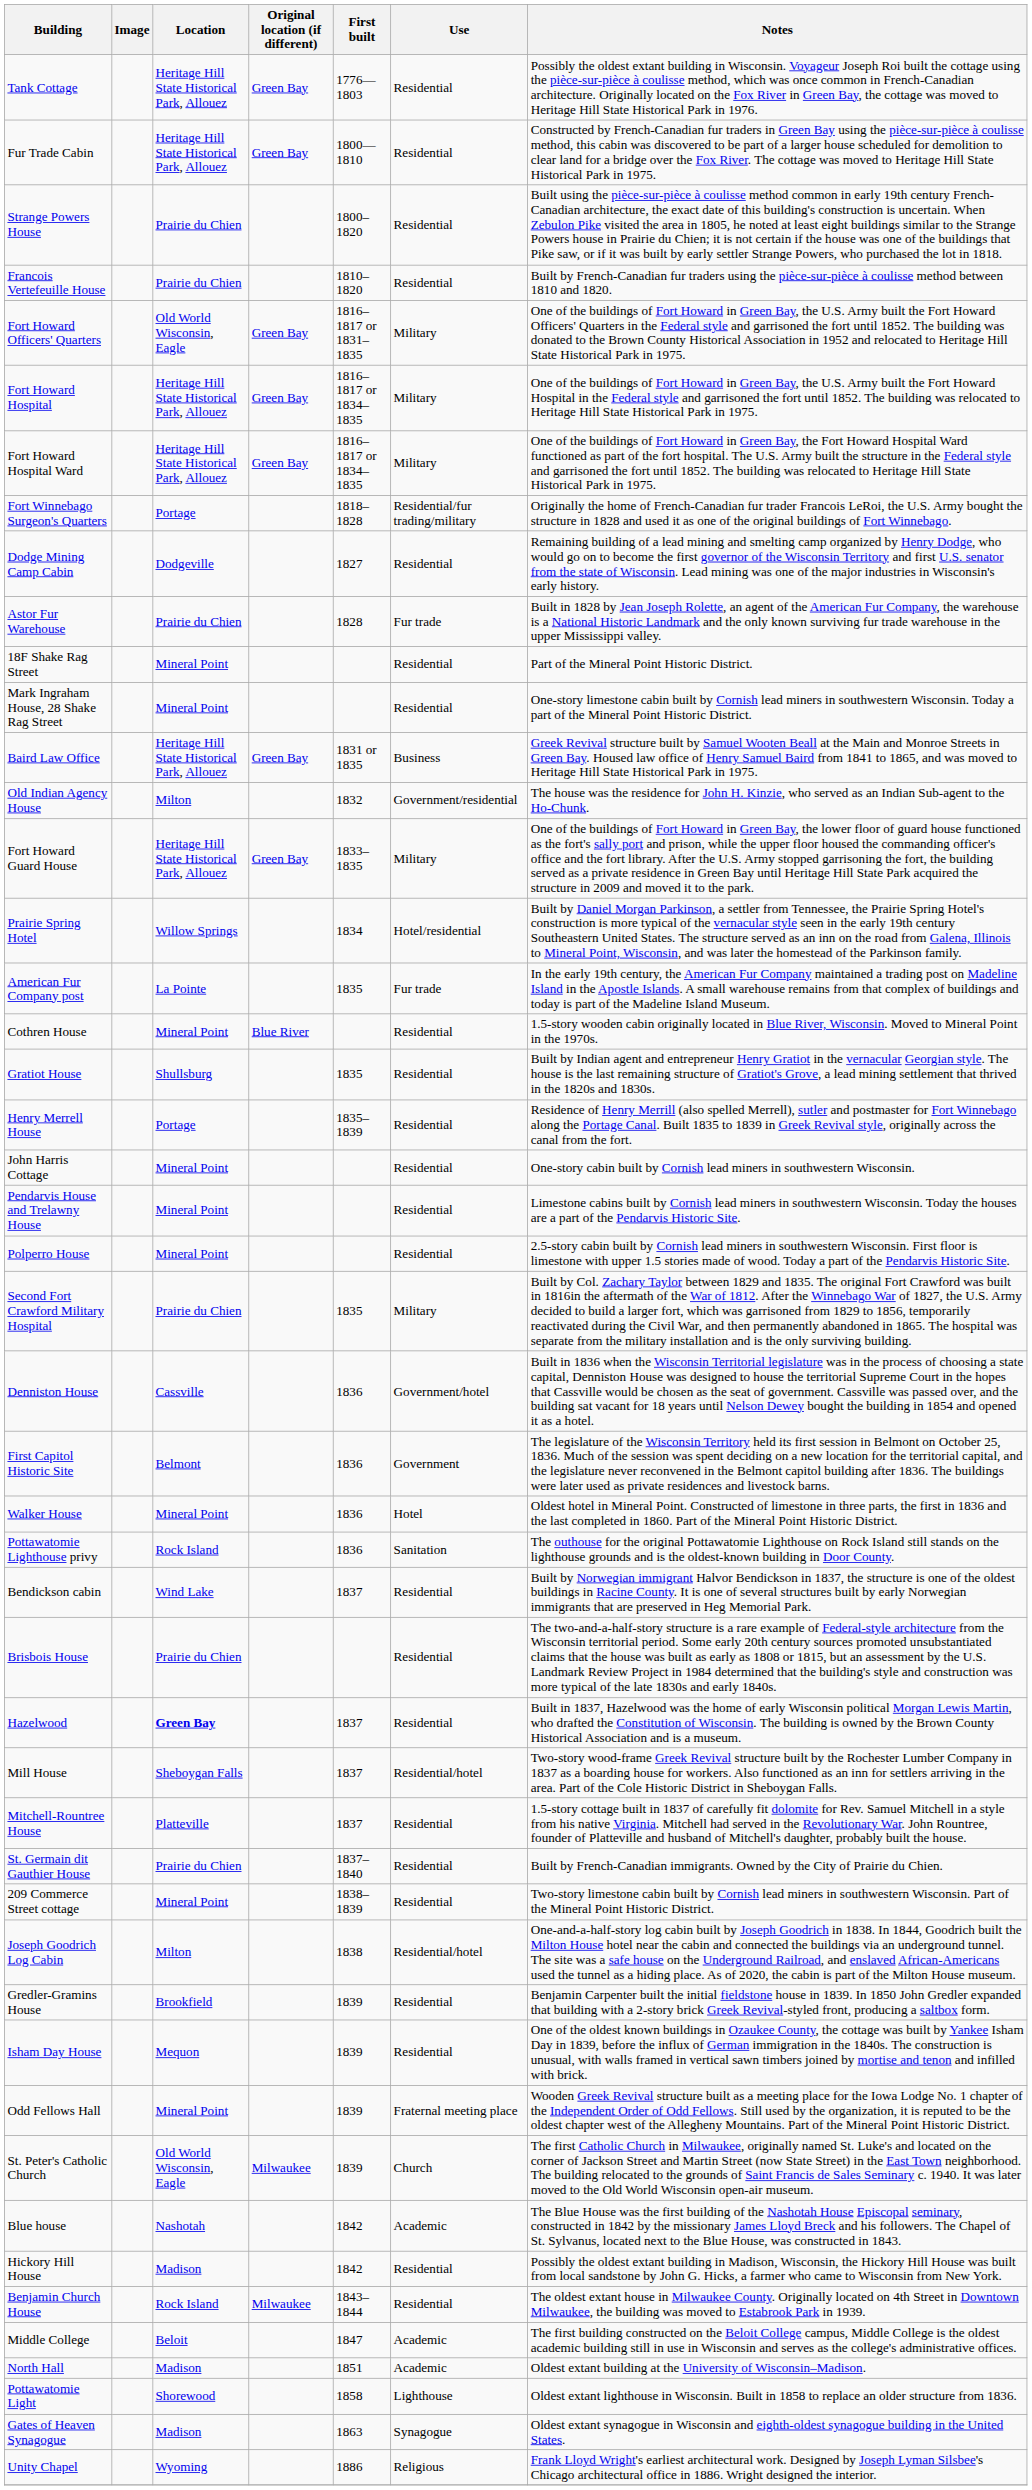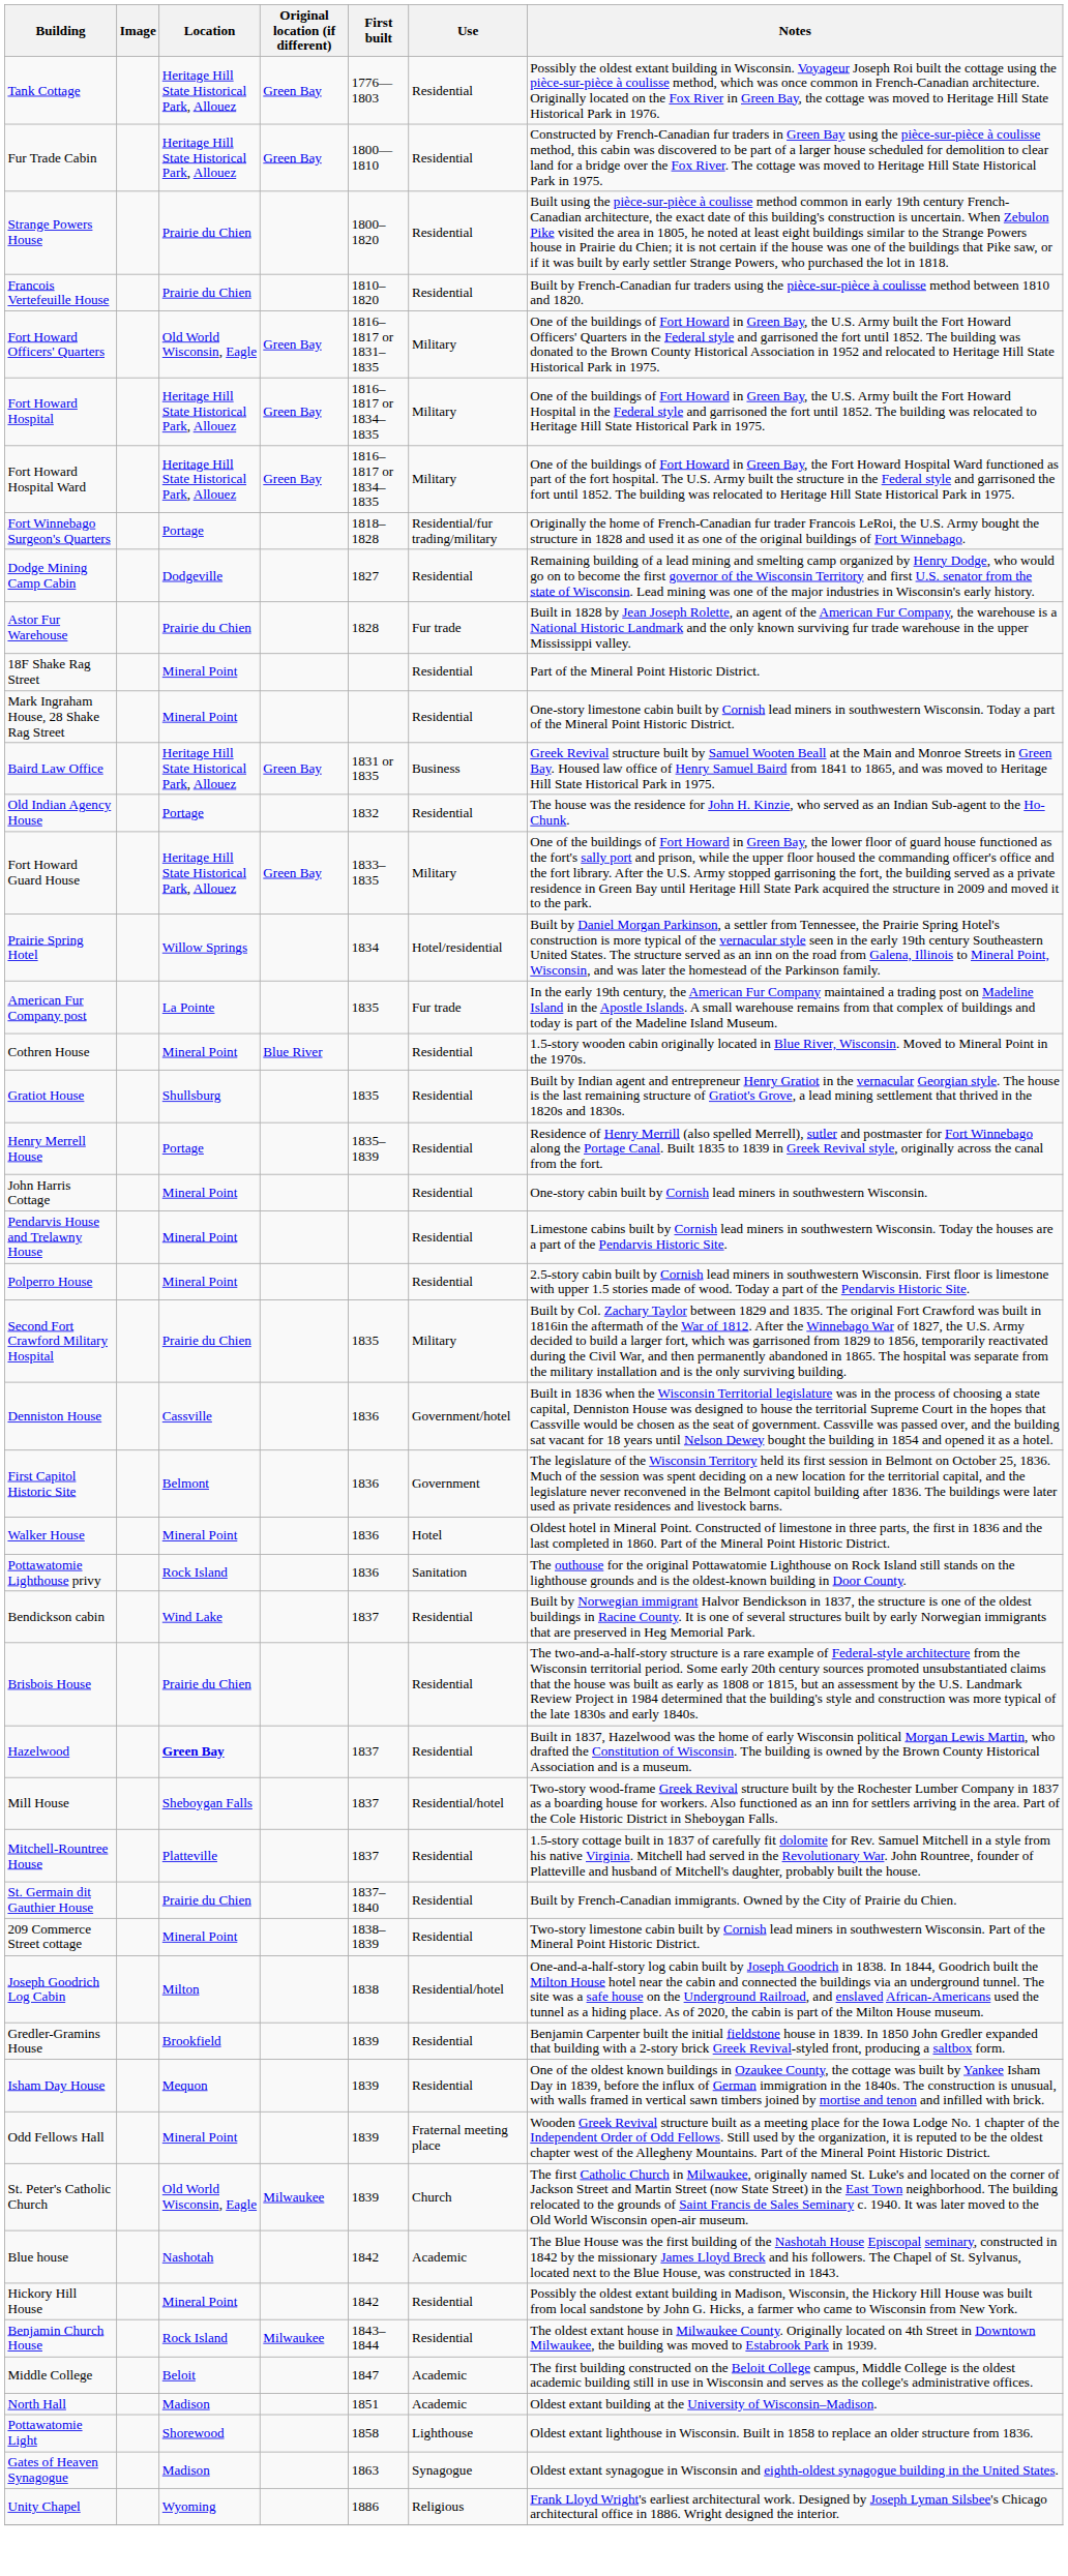Old Indian Agency House | Location: Milton -> Portage
Old Indian Agency House | Use: Government/residential -> Residential
Hickory Hill House | Location: Madison -> Mineral Point
